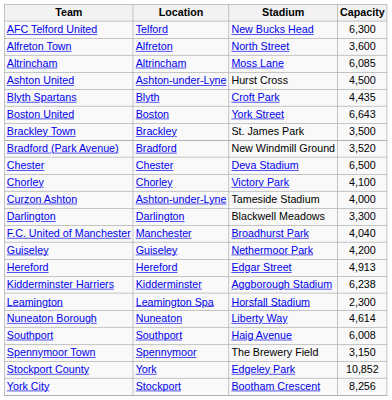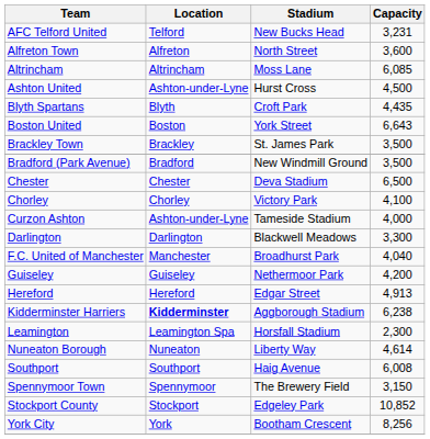AFC Telford United | Capacity: 6,300 -> 3,231
Bradford (Park Avenue) | Capacity: 3,520 -> 3,500
Kidderminster Harriers | Location: normal -> bold
Stockport County | Location: York -> Stockport
York City | Location: Stockport -> York
